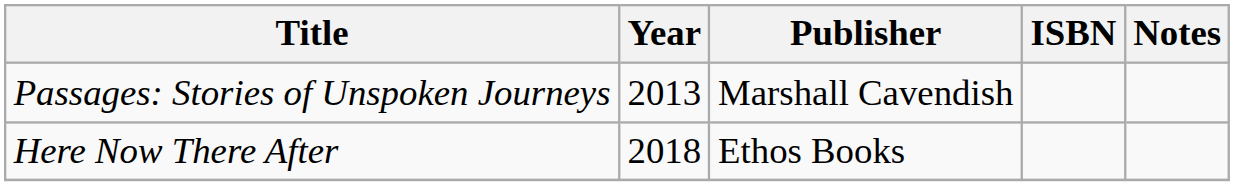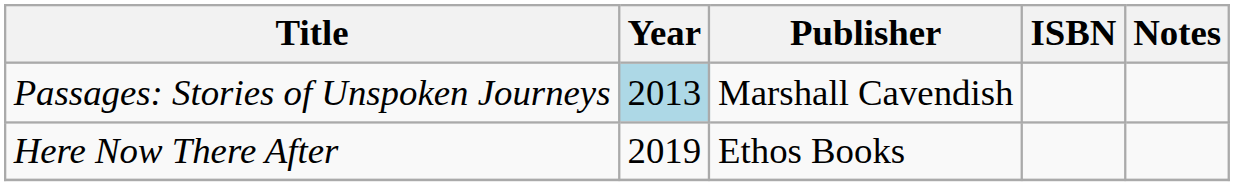Passages: Stories of Unspoken Journeys | Year: no background -> lightblue background
Here Now There After | Year: 2018 -> 2019
